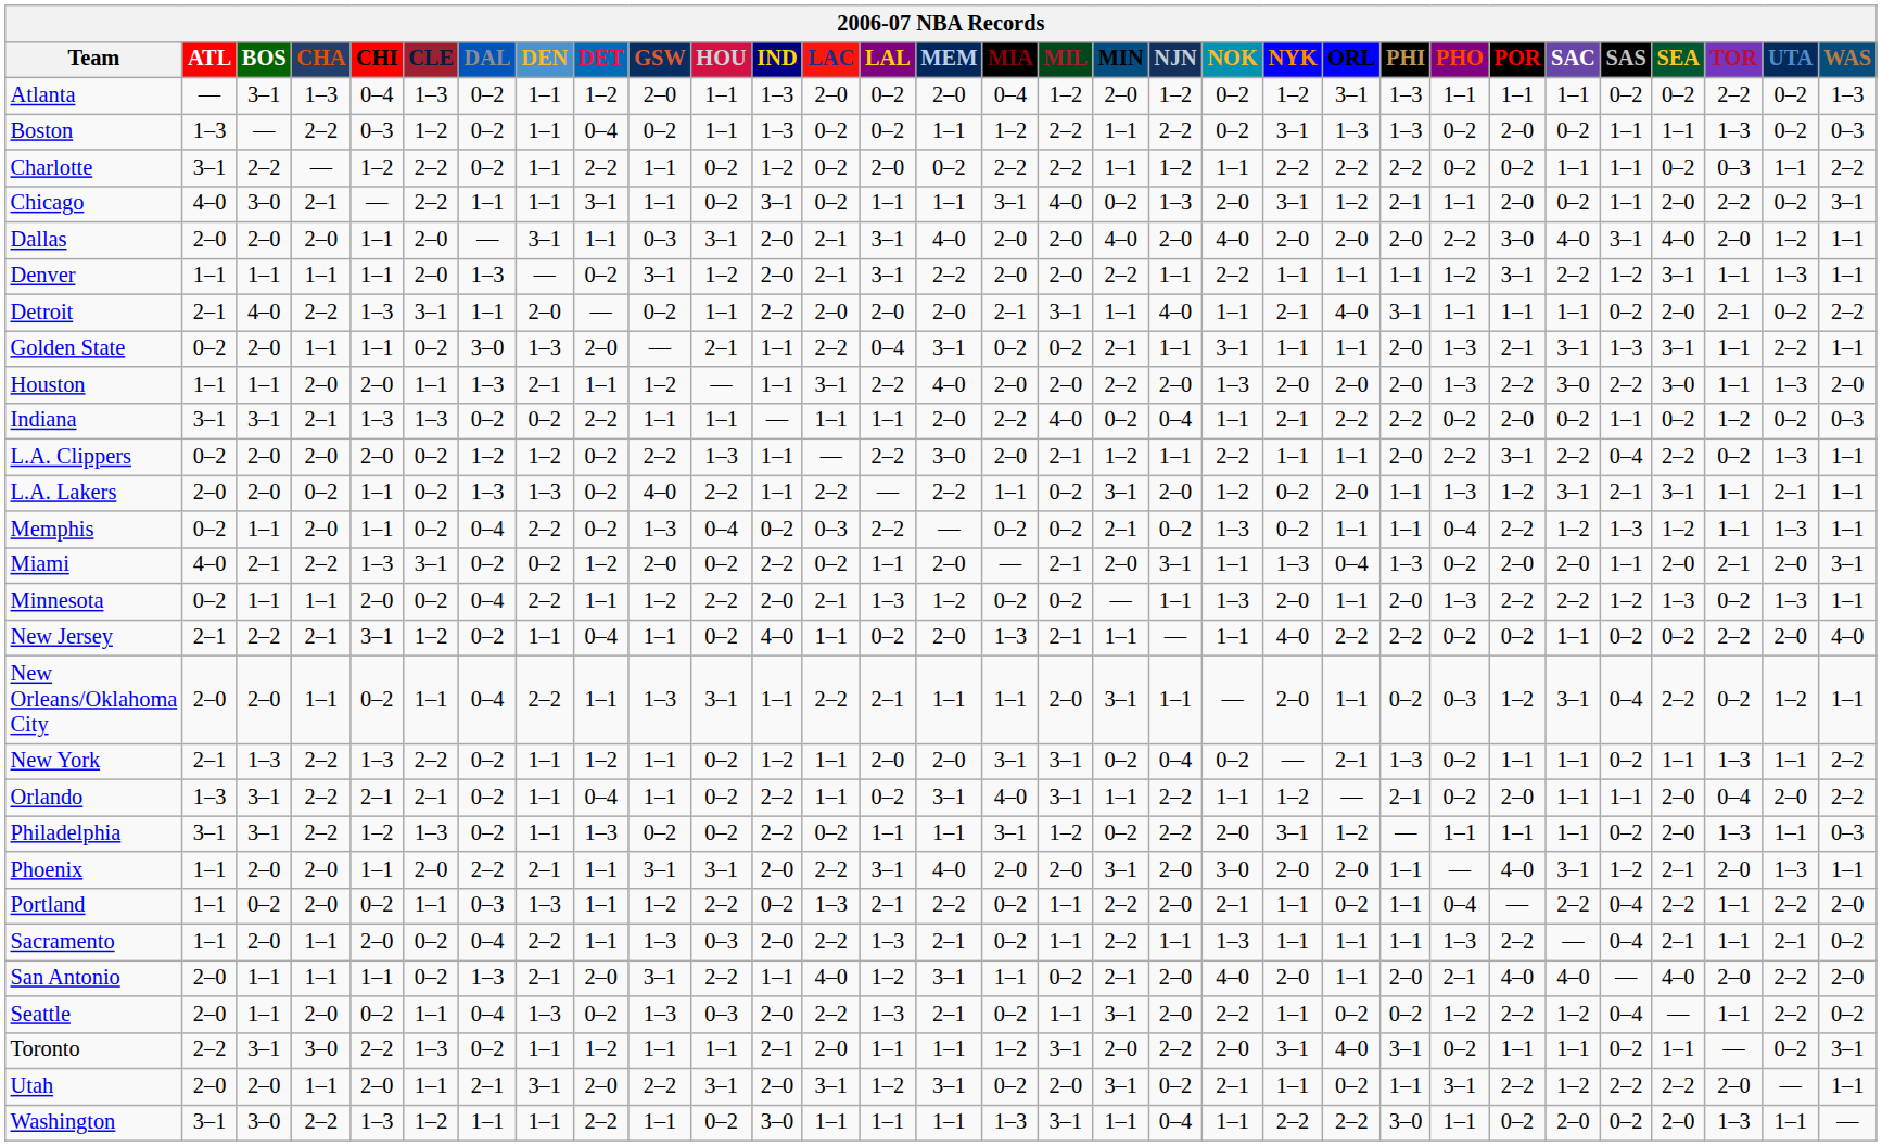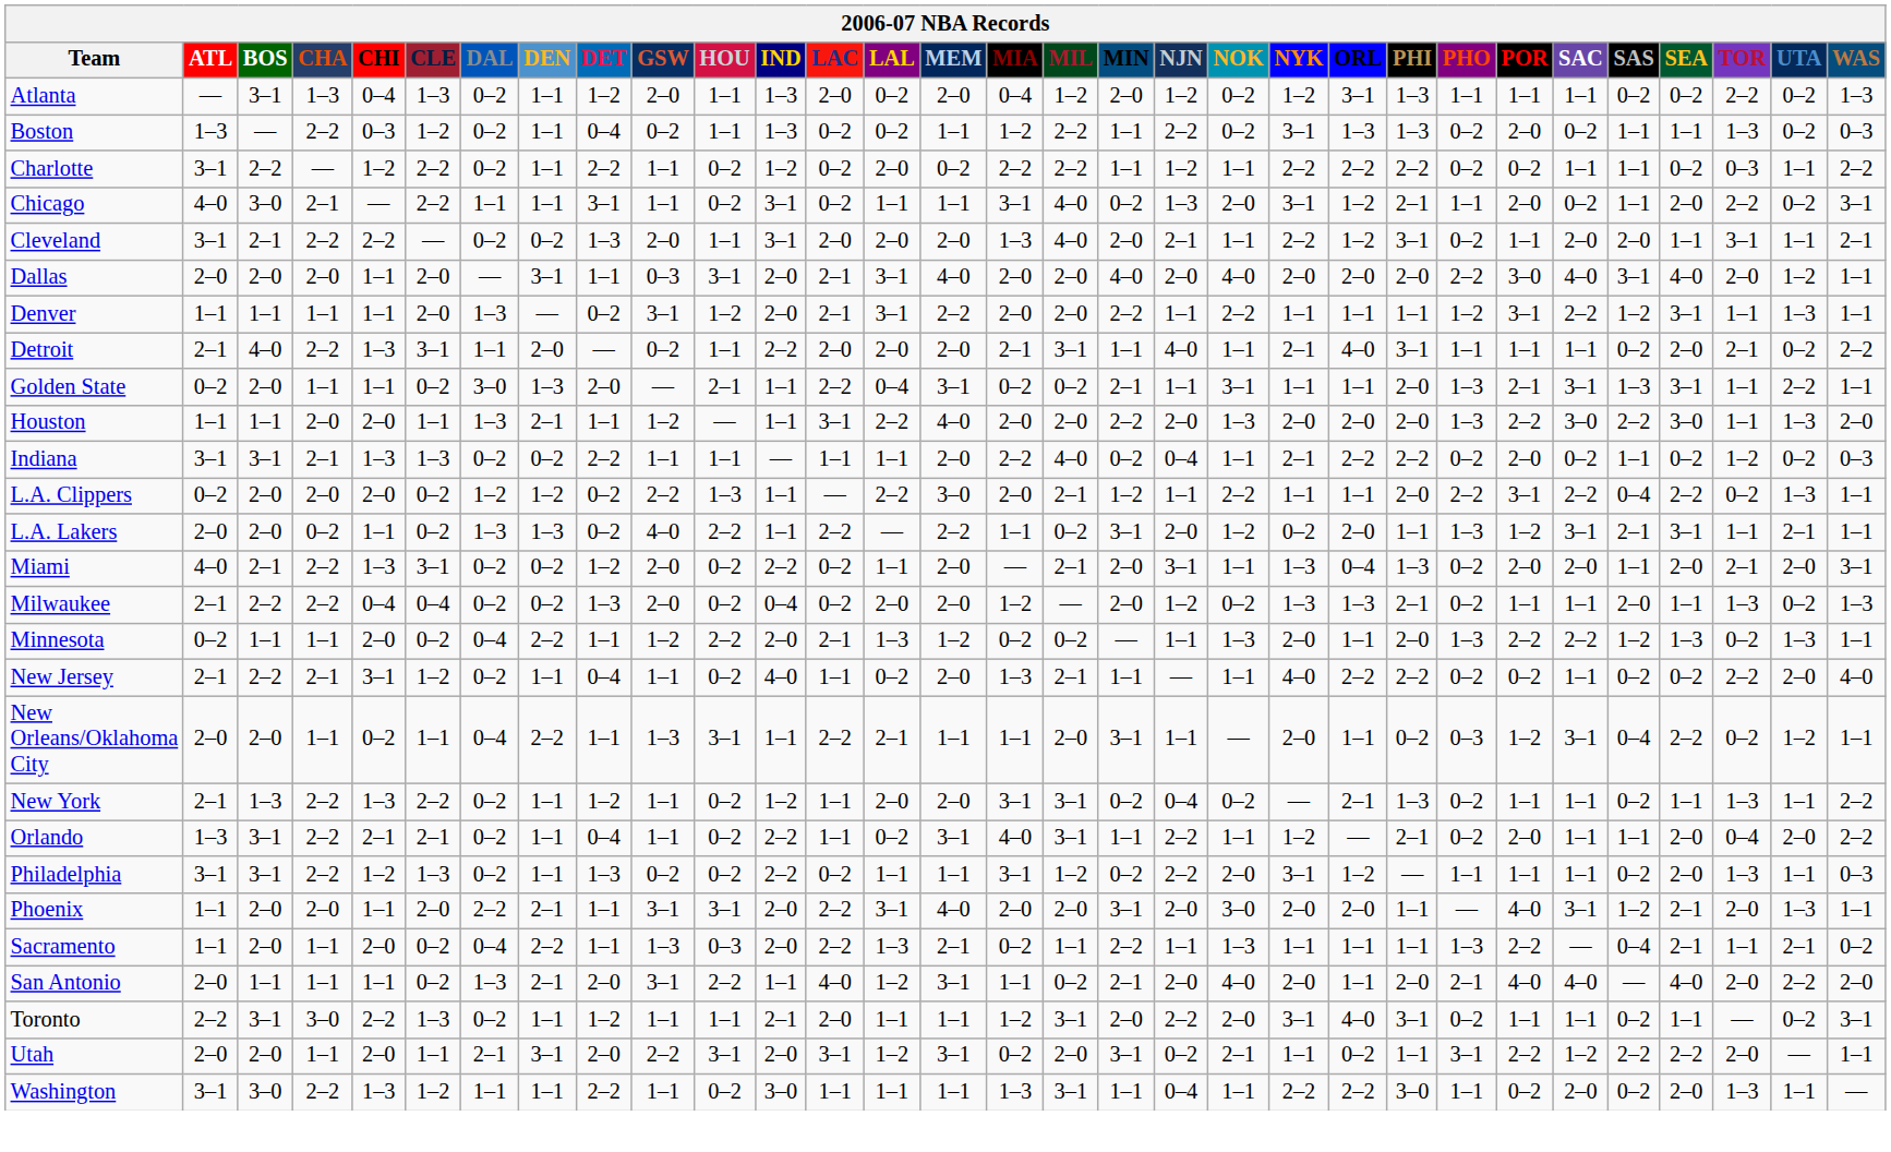+ row: Cleveland | 3–1 | 2–1 | 2–2 | 2–2 | — | 0–2 | 0–2 | 1–3 | 2–0 | 1–1 | 3–1 | 2–0 | 2–0 | 2–0 | 1–3 | 4–0 | 2–0 | 2–1 | 1–1 | 2–2 | 1–2 | 3–1 | 0–2 | 1–1 | 2–0 | 2–0 | 1–1 | 3–1 | 1–1 | 2–1
- row: Memphis | 0–2 | 1–1 | 2–0 | 1–1 | 0–2 | 0–4 | 2–2 | 0–2 | 1–3 | 0–4 | 0–2 | 0–3 | 2–2 | — | 0–2 | 0–2 | 2–1 | 0–2 | 1–3 | 0–2 | 1–1 | 1–1 | 0–4 | 2–2 | 1–2 | 1–3 | 1–2 | 1–1 | 1–3 | 1–1
+ row: Milwaukee | 2–1 | 2–2 | 2–2 | 0–4 | 0–4 | 0–2 | 0–2 | 1–3 | 2–0 | 0–2 | 0–4 | 0–2 | 2–0 | 2–0 | 1–2 | — | 2–0 | 1–2 | 0–2 | 1–3 | 1–3 | 2–1 | 0–2 | 1–1 | 1–1 | 2–0 | 1–1 | 1–3 | 0–2 | 1–3
- row: Portland | 1–1 | 0–2 | 2–0 | 0–2 | 1–1 | 0–3 | 1–3 | 1–1 | 1–2 | 2–2 | 0–2 | 1–3 | 2–1 | 2–2 | 0–2 | 1–1 | 2–2 | 2–0 | 2–1 | 1–1 | 0–2 | 1–1 | 0–4 | — | 2–2 | 0–4 | 2–2 | 1–1 | 2–2 | 2–0
- row: Seattle | 2–0 | 1–1 | 2–0 | 0–2 | 1–1 | 0–4 | 1–3 | 0–2 | 1–3 | 0–3 | 2–0 | 2–2 | 1–3 | 2–1 | 0–2 | 1–1 | 3–1 | 2–0 | 2–2 | 1–1 | 0–2 | 0–2 | 1–2 | 2–2 | 1–2 | 0–4 | — | 1–1 | 2–2 | 0–2
